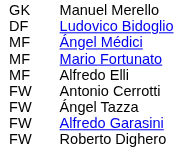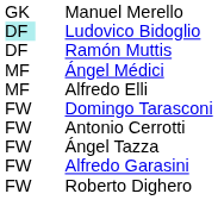Ludovico Bidoglio | column 1: no background -> paleturquoise background
+ row: DF | Ramón Muttis
- row: MF | Mario Fortunato
+ row: FW | Domingo Tarasconi
